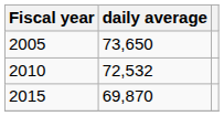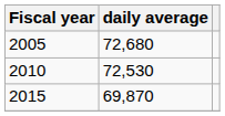2005 | daily average: 73,650 -> 72,680
2010 | daily average: 72,532 -> 72,530
